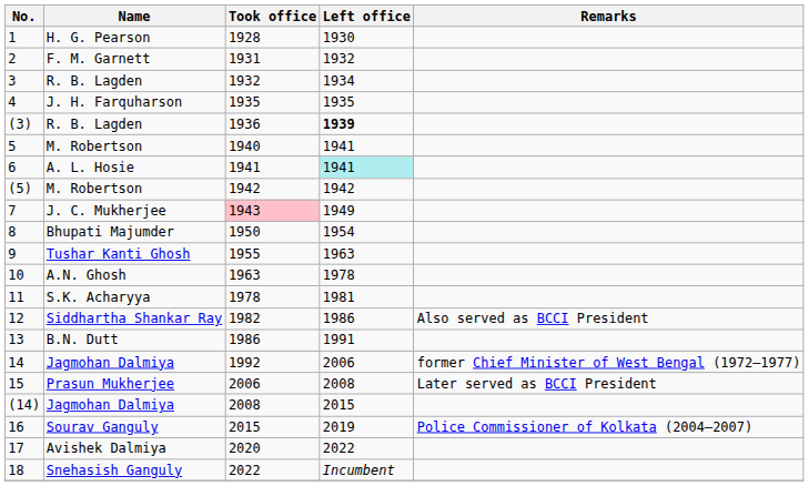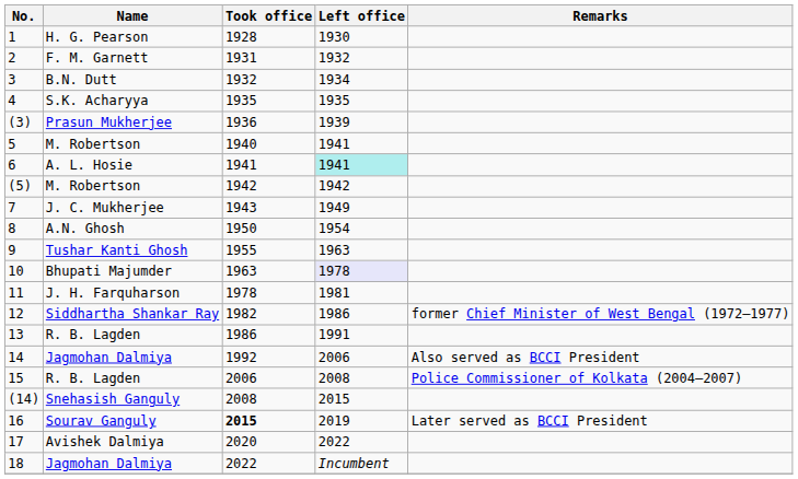3 | Name: R. B. Lagden -> B.N. Dutt
4 | Name: J. H. Farquharson -> S.K. Acharyya
(3) | Name: R. B. Lagden -> Prasun Mukherjee
(3) | Left office: bold -> normal
7 | Took office: pink background -> no background
8 | Name: Bhupati Majumder -> A.N. Ghosh
10 | Name: A.N. Ghosh -> Bhupati Majumder
10 | Left office: no background -> lavender background
11 | Name: S.K. Acharyya -> J. H. Farquharson
12 | Remarks: Also served as BCCI President -> former Chief Minister of West Bengal (1972–1977)
13 | Name: B.N. Dutt -> R. B. Lagden
14 | Remarks: former Chief Minister of West Bengal (1972–1977) -> Also served as BCCI President
15 | Name: Prasun Mukherjee -> R. B. Lagden
15 | Remarks: Later served as BCCI President -> Police Commissioner of Kolkata (2004–2007)
(14) | Name: Jagmohan Dalmiya -> Snehasish Ganguly
16 | Took office: normal -> bold
16 | Remarks: Police Commissioner of Kolkata (2004–2007) -> Later served as BCCI President
18 | Name: Snehasish Ganguly -> Jagmohan Dalmiya
